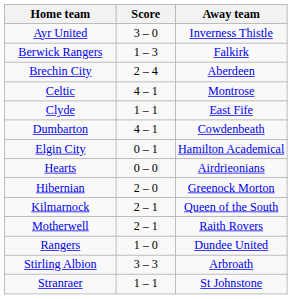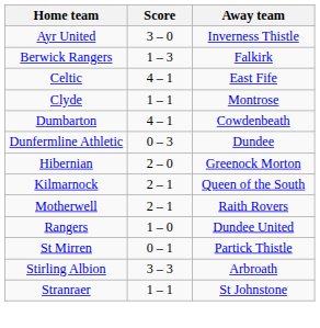- row: Brechin City | 2 – 4 | Aberdeen
Celtic | Away team: Montrose -> East Fife
Clyde | Away team: East Fife -> Montrose
+ row: Dunfermline Athletic | 0 – 3 | Dundee
- row: Elgin City | 0 – 1 | Hamilton Academical
- row: Hearts | 0 – 0 | Airdrieonians
+ row: St Mirren | 0 – 1 | Partick Thistle
